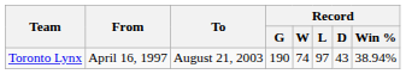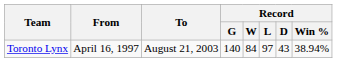Toronto Lynx | Record / G: 190 -> 140
Toronto Lynx | Record / W: 74 -> 84
